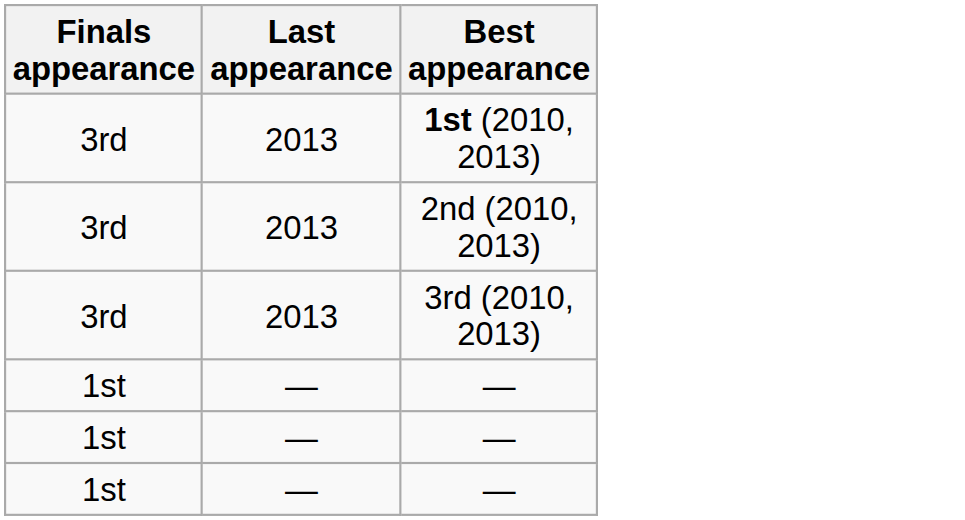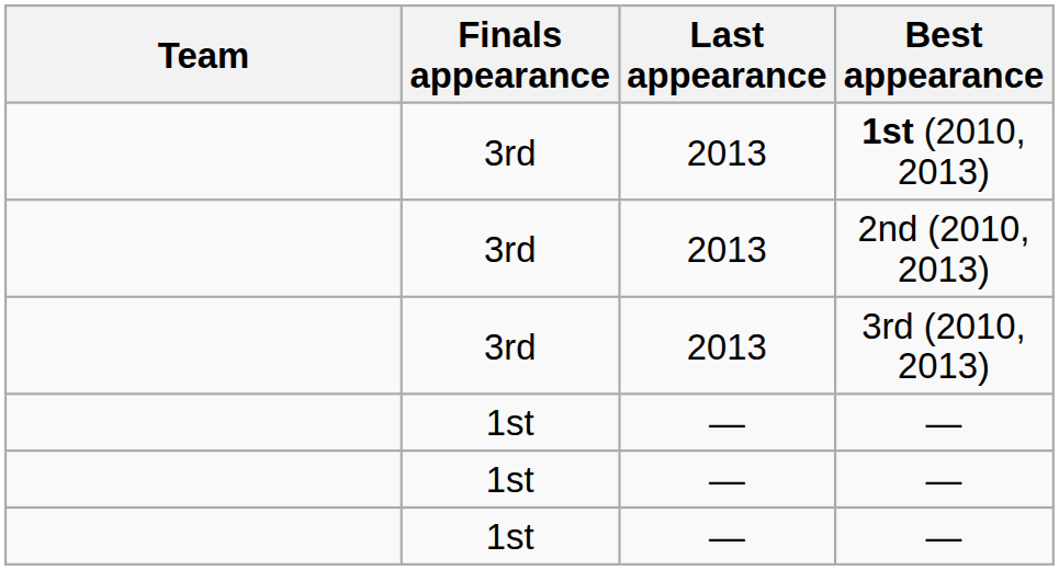+ column: Team
